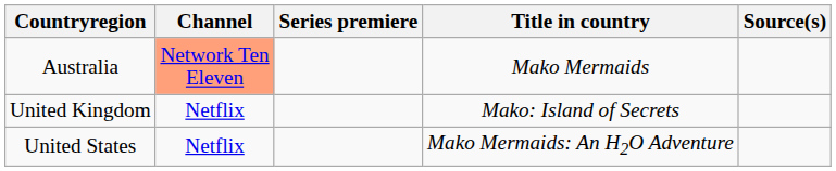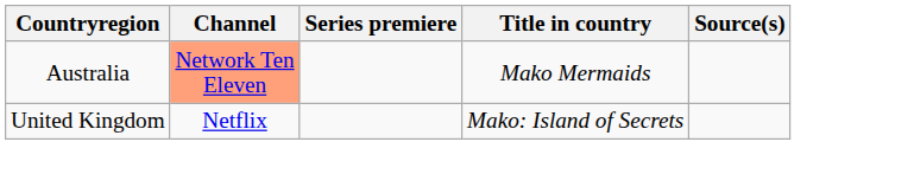- row: United States | Netflix | Mako Mermaids: An H2O Adventure
